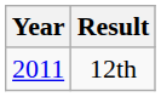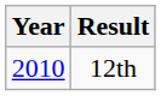12th | Year: 2011 -> 2010
